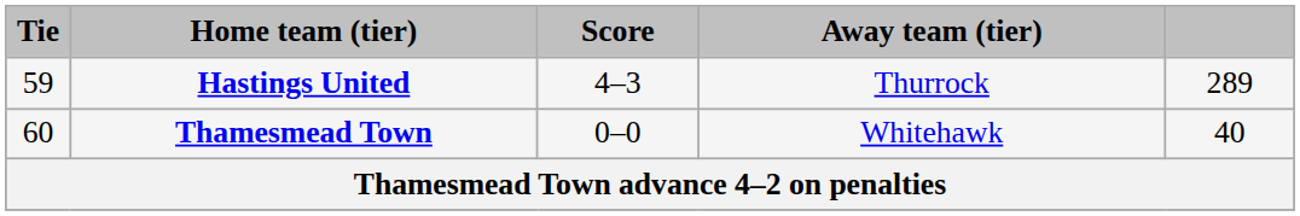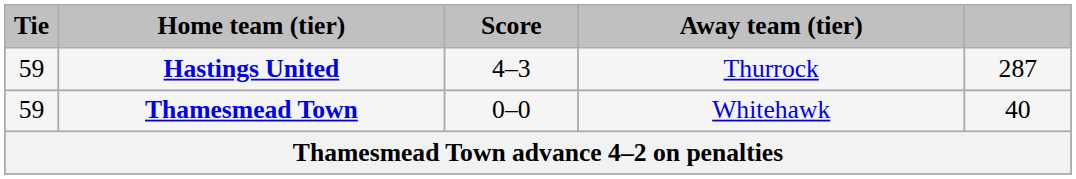Hastings United | column 5: 289 -> 287
Thamesmead Town | Tie: 60 -> 59
